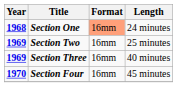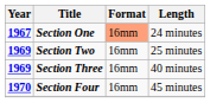Section One | Year: 1968 -> 1967
